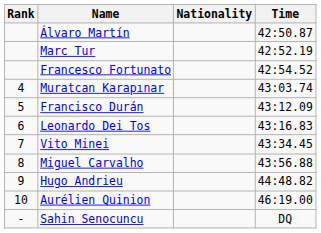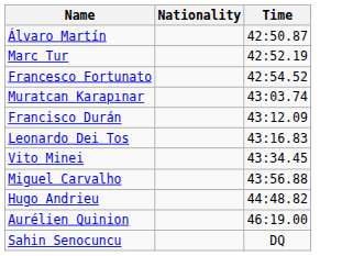- column: Rank | 4 | 5 | 6 | 7 | 8 | 9 | 10 | -
